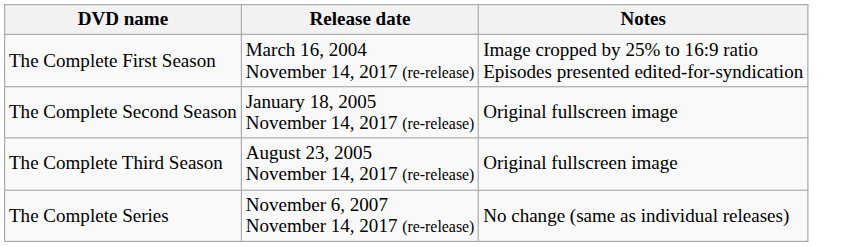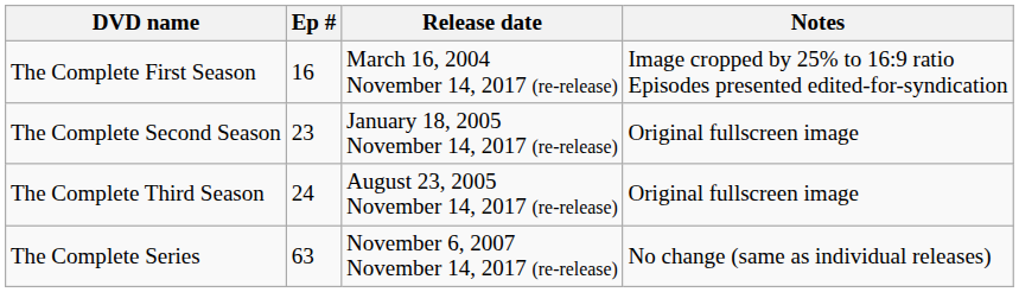+ column: Ep # | 16 | 23 | 24 | 63
